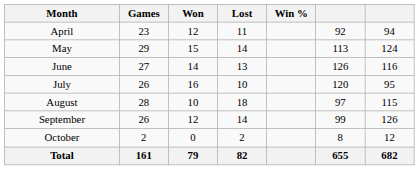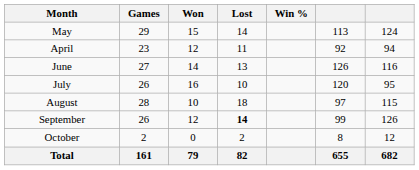rows swapped: April <-> May
September | Lost: normal -> bold
